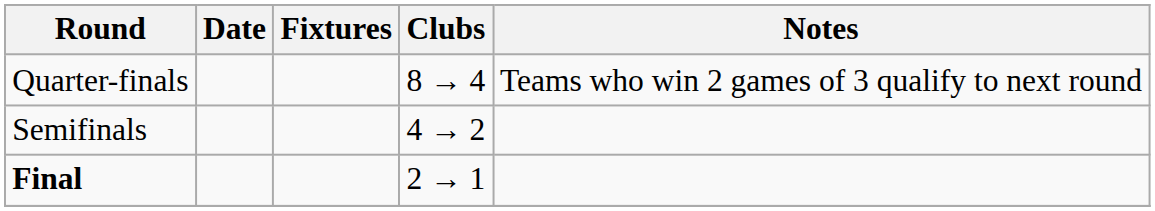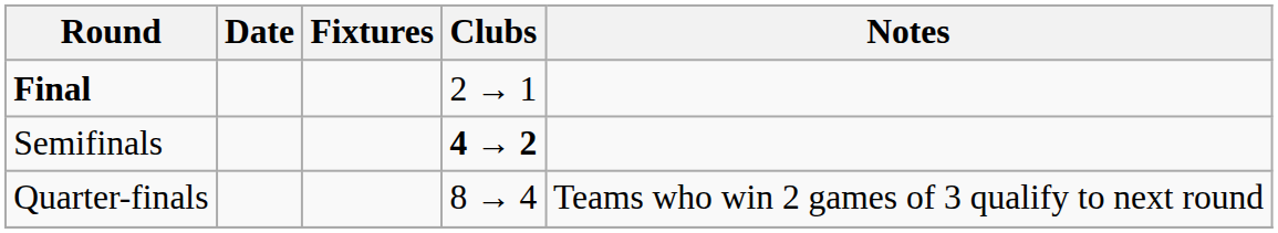rows swapped: Quarter-finals <-> Final
Semifinals | Clubs: normal -> bold
